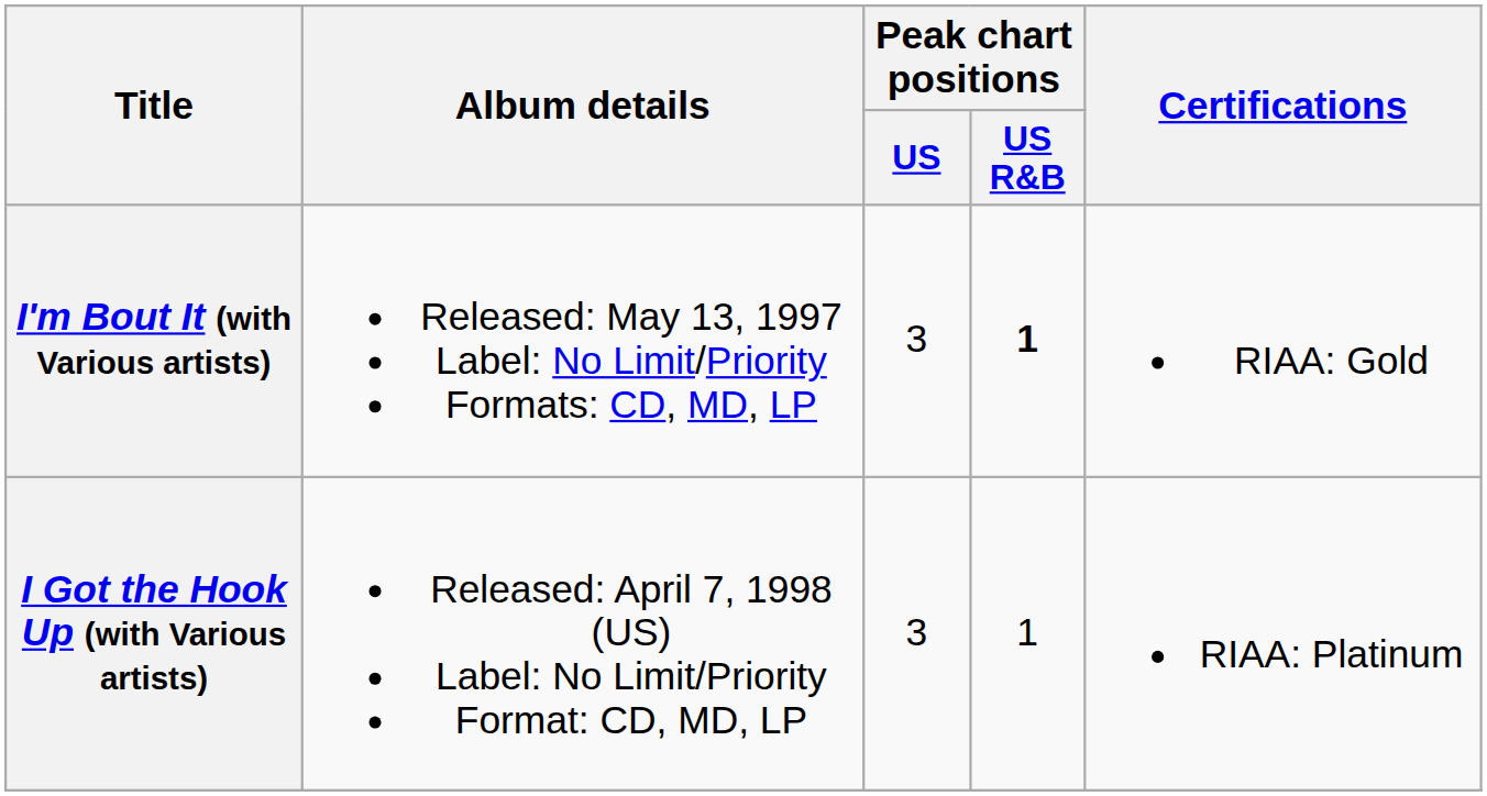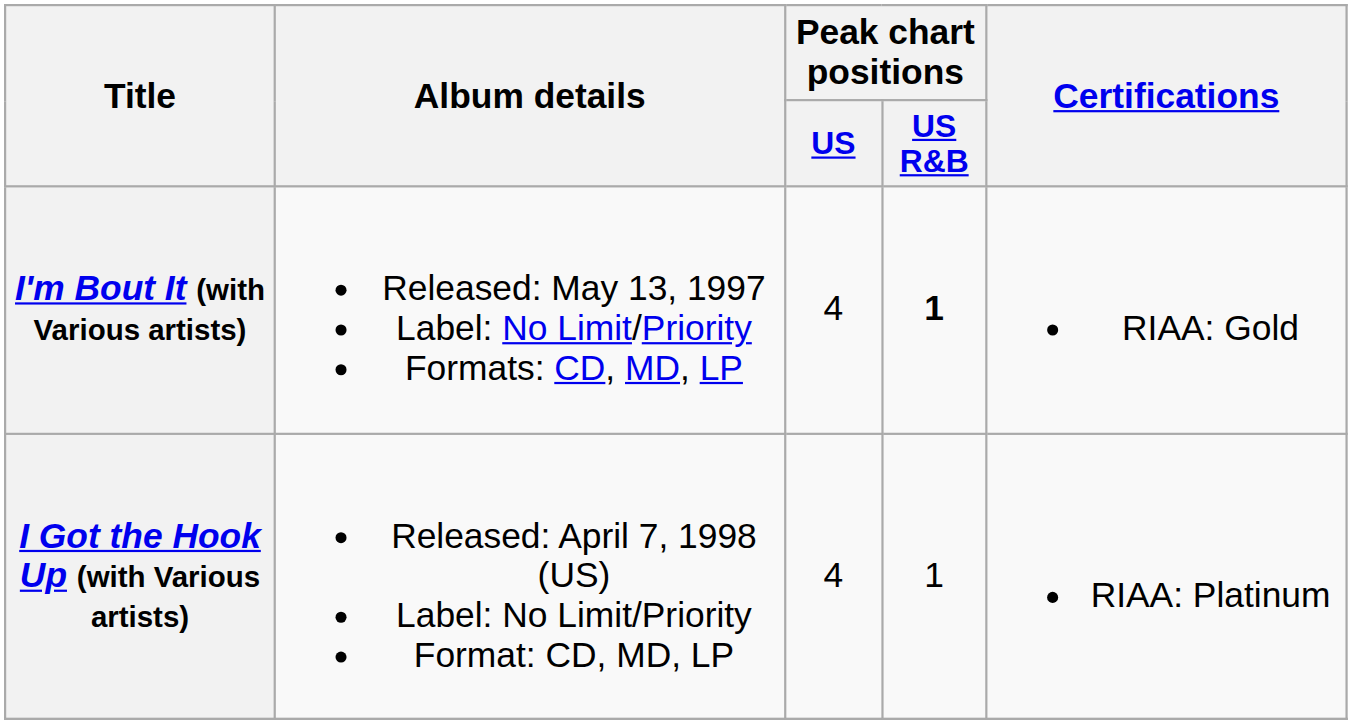I'm Bout It (with Various artists) | Peak chart positions / US: 3 -> 4
I Got the Hook Up (with Various artists) | Peak chart positions / US: 3 -> 4
